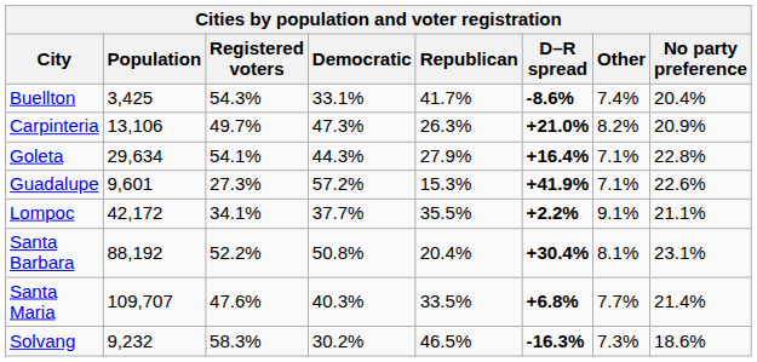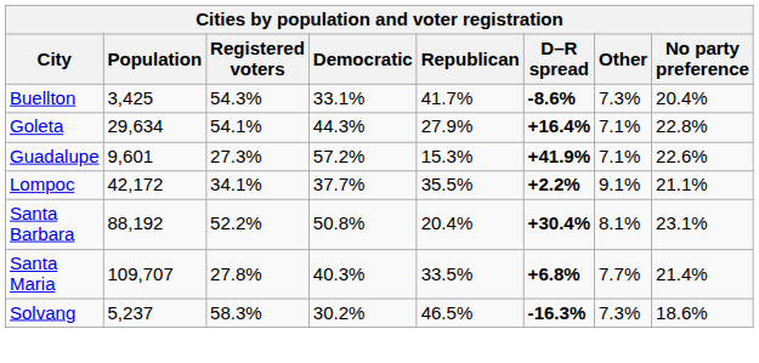Buellton | Other: 7.4% -> 7.3%
- row: Carpinteria | 13,106 | 49.7% | 47.3% | 26.3% | +21.0% | 8.2% | 20.9%
Santa Maria | Registered voters: 47.6% -> 27.8%
Solvang | Population: 9,232 -> 5,237
